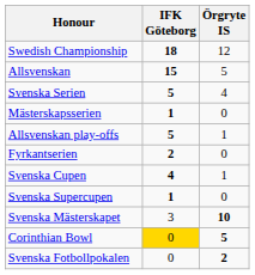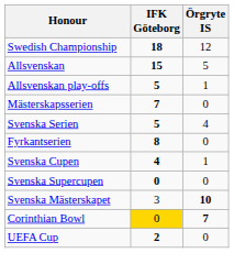rows swapped: Allsvenskan play-offs <-> Svenska Serien
Mästerskapsserien | IFK Göteborg: 1 -> 7
Fyrkantserien | IFK Göteborg: 2 -> 8
Svenska Supercupen | IFK Göteborg: 1 -> 0
Corinthian Bowl | Örgryte IS: 5 -> 7
- row: Svenska Fotbollpokalen | 0 | 2
+ row: UEFA Cup | 2 | 0
